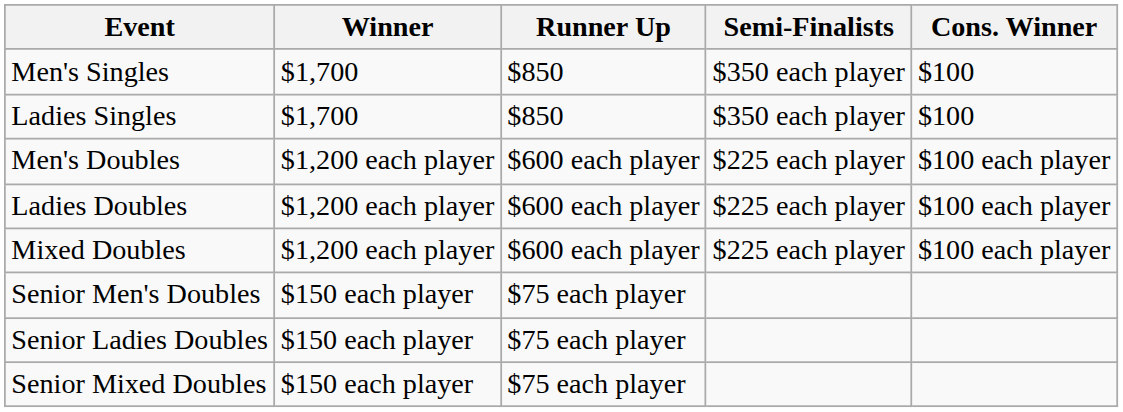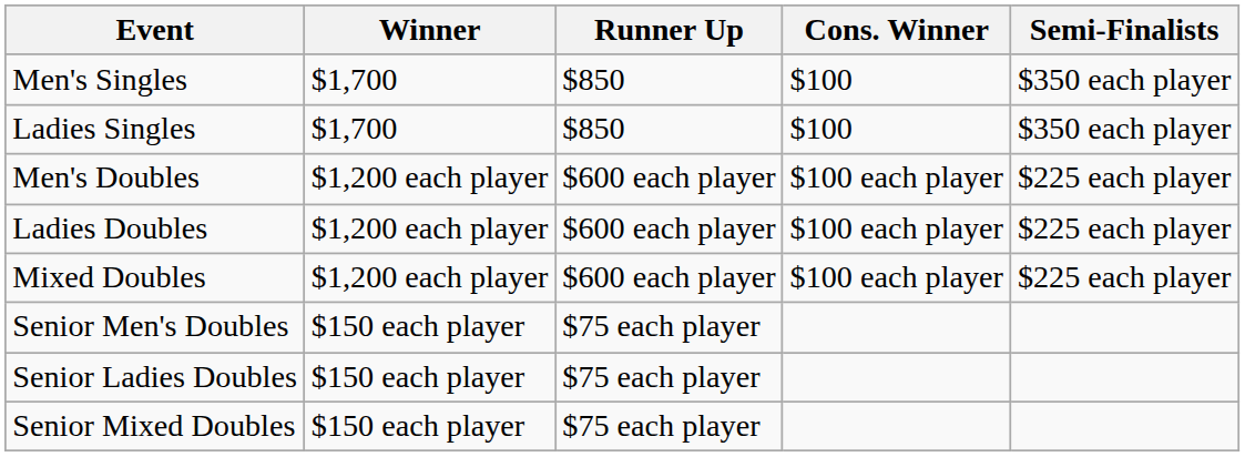columns swapped: Semi-Finalists <-> Cons. Winner
